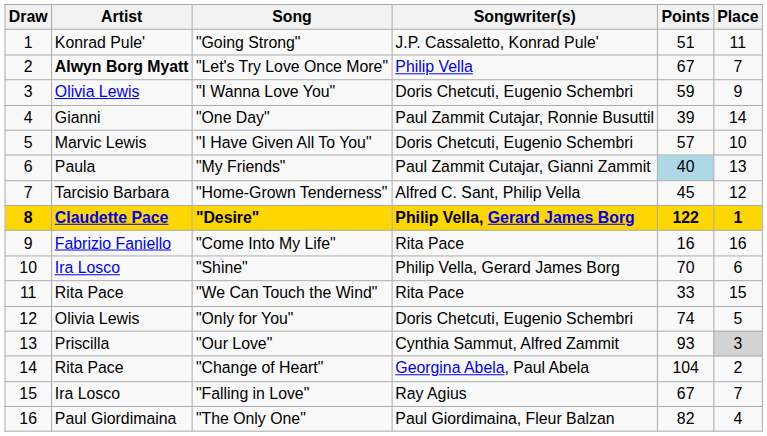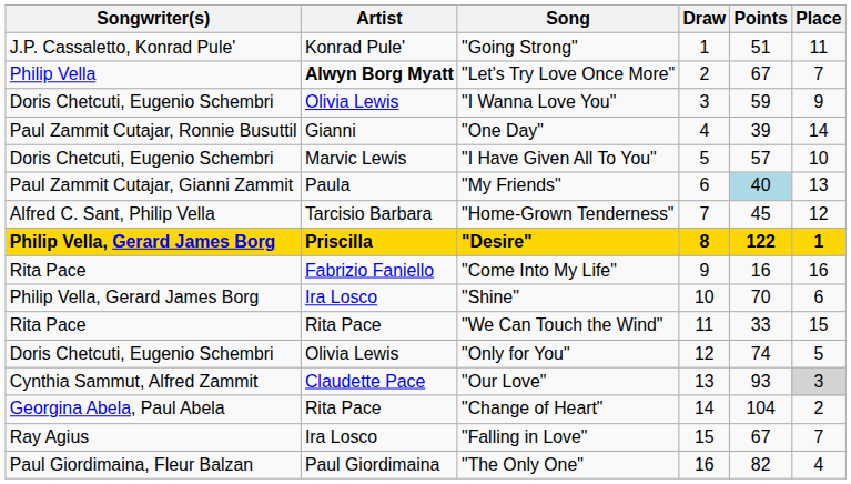columns swapped: Draw <-> Songwriter(s)
"Desire" | Artist: Claudette Pace -> Priscilla
"Our Love" | Artist: Priscilla -> Claudette Pace
